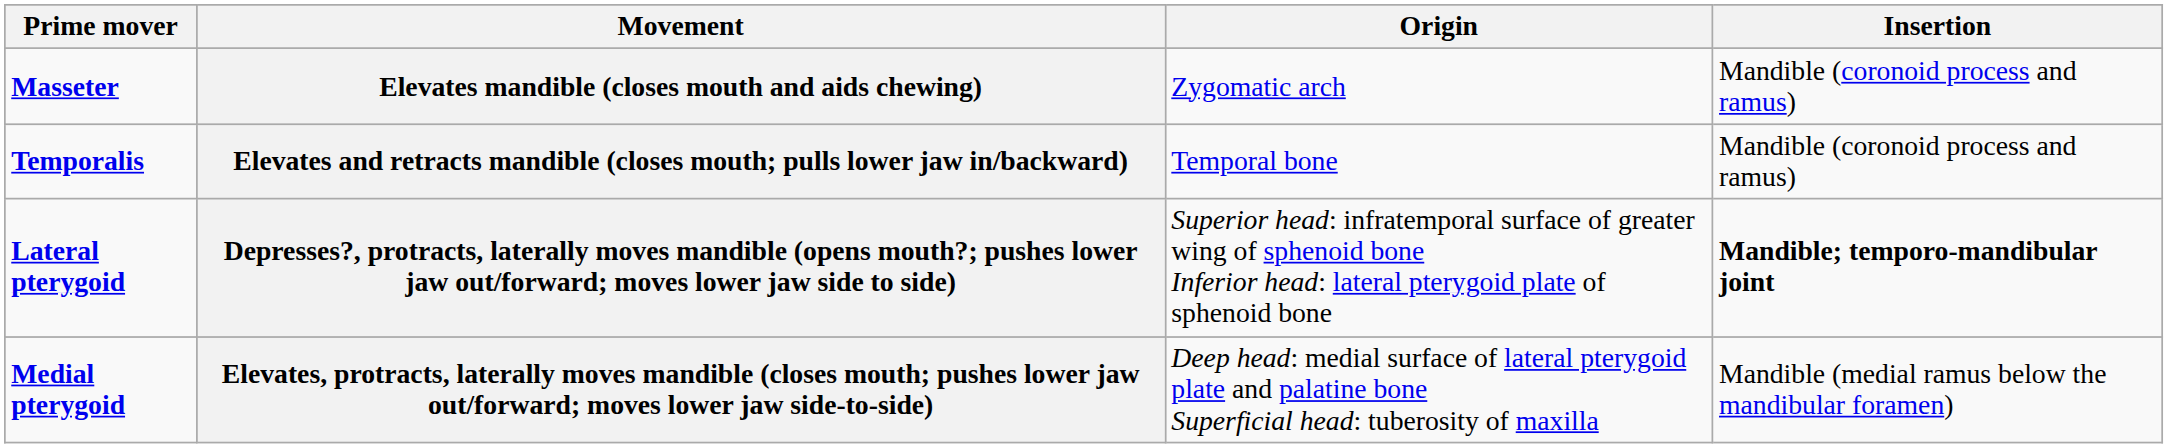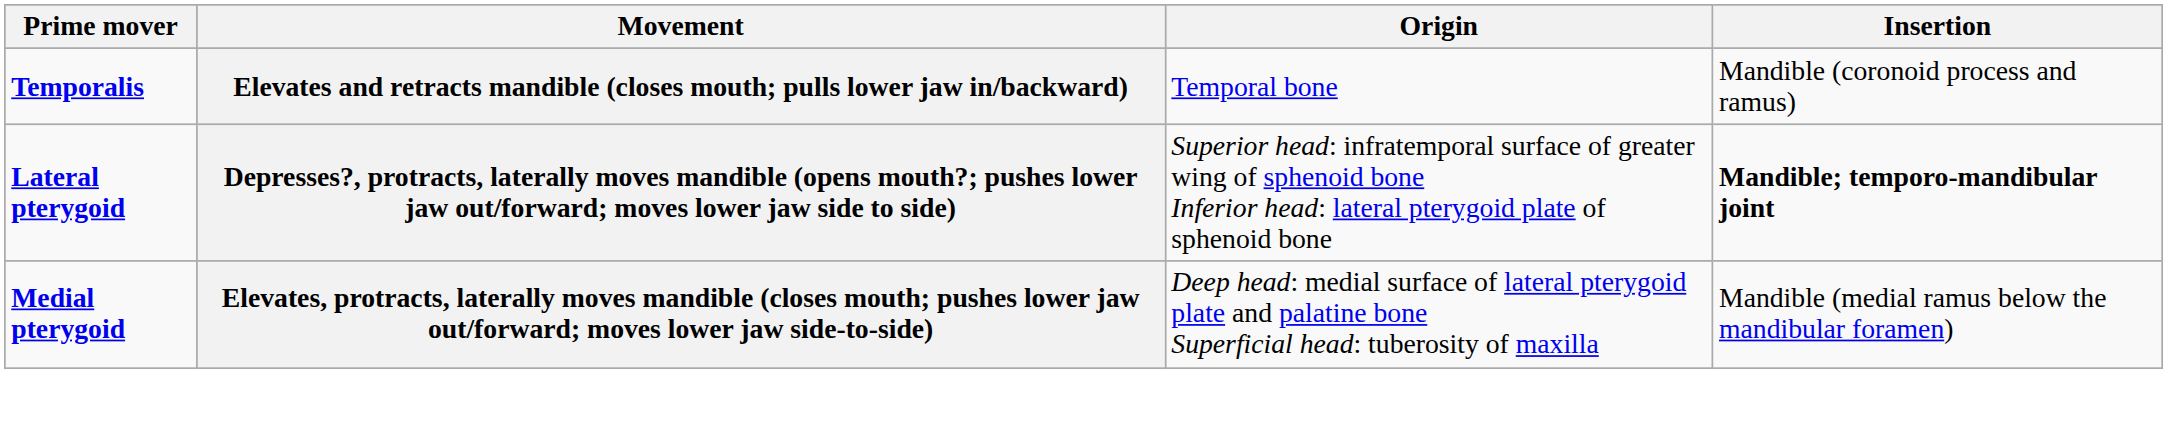- row: Masseter | Elevates mandible (closes mouth and aids chewing) | Zygomatic arch | Mandible (coronoid process and ramus)
